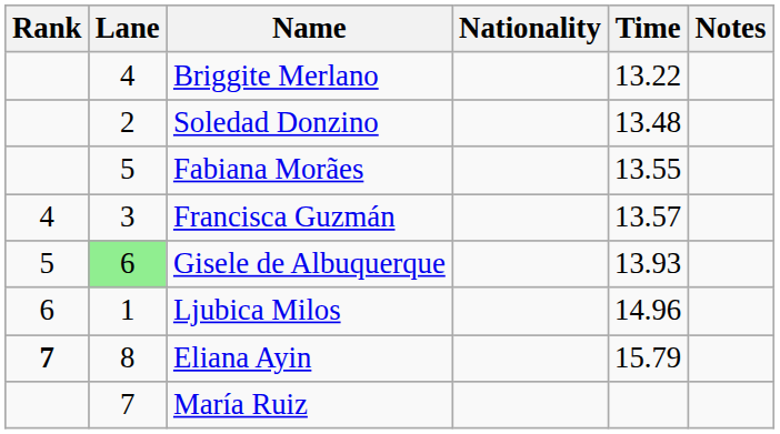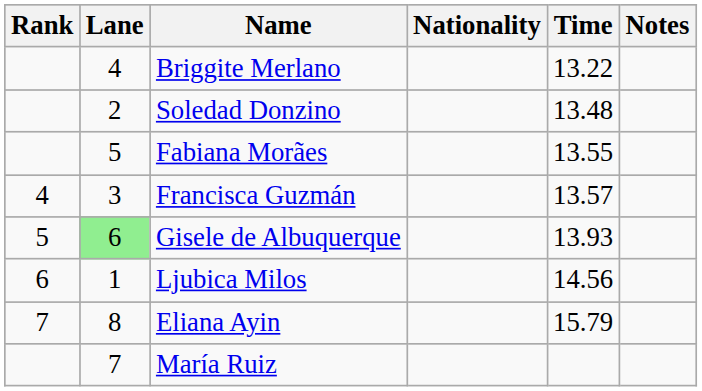Ljubica Milos | Time: 14.96 -> 14.56
Eliana Ayin | Rank: bold -> normal
